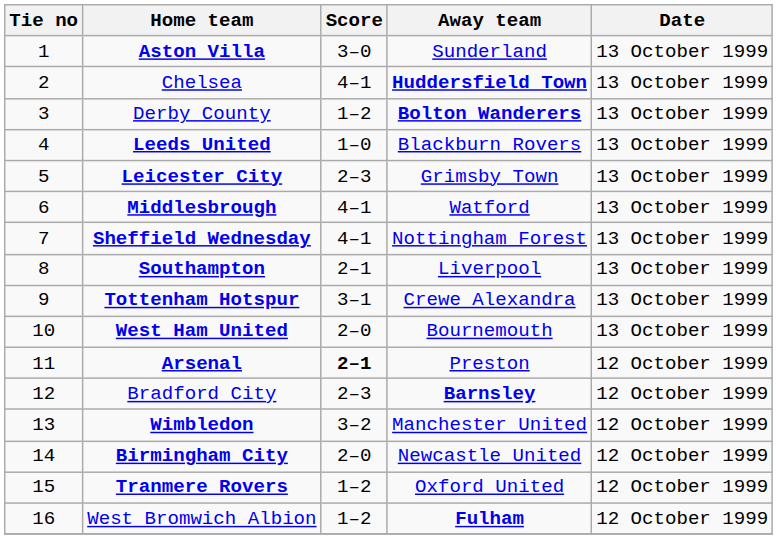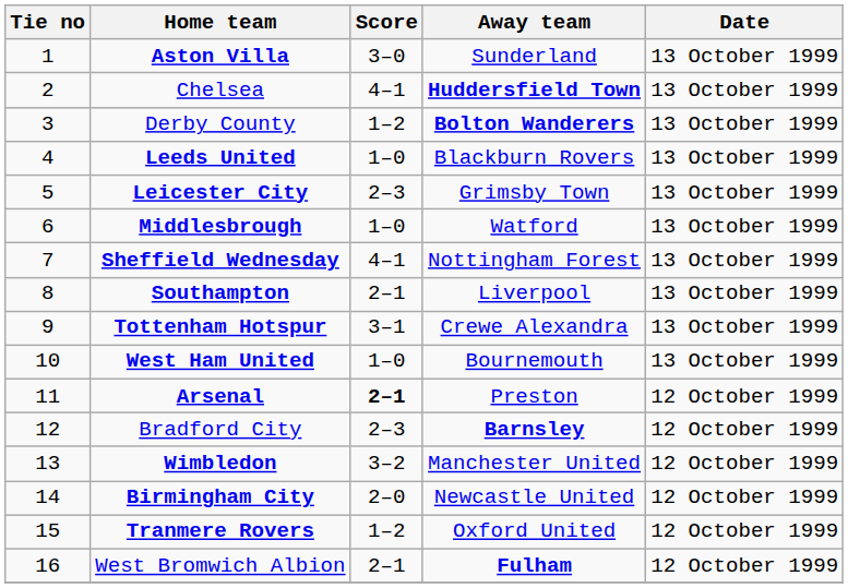Middlesbrough | Score: 4–1 -> 1–0
West Ham United | Score: 2–0 -> 1–0
West Bromwich Albion | Score: 1–2 -> 2–1
